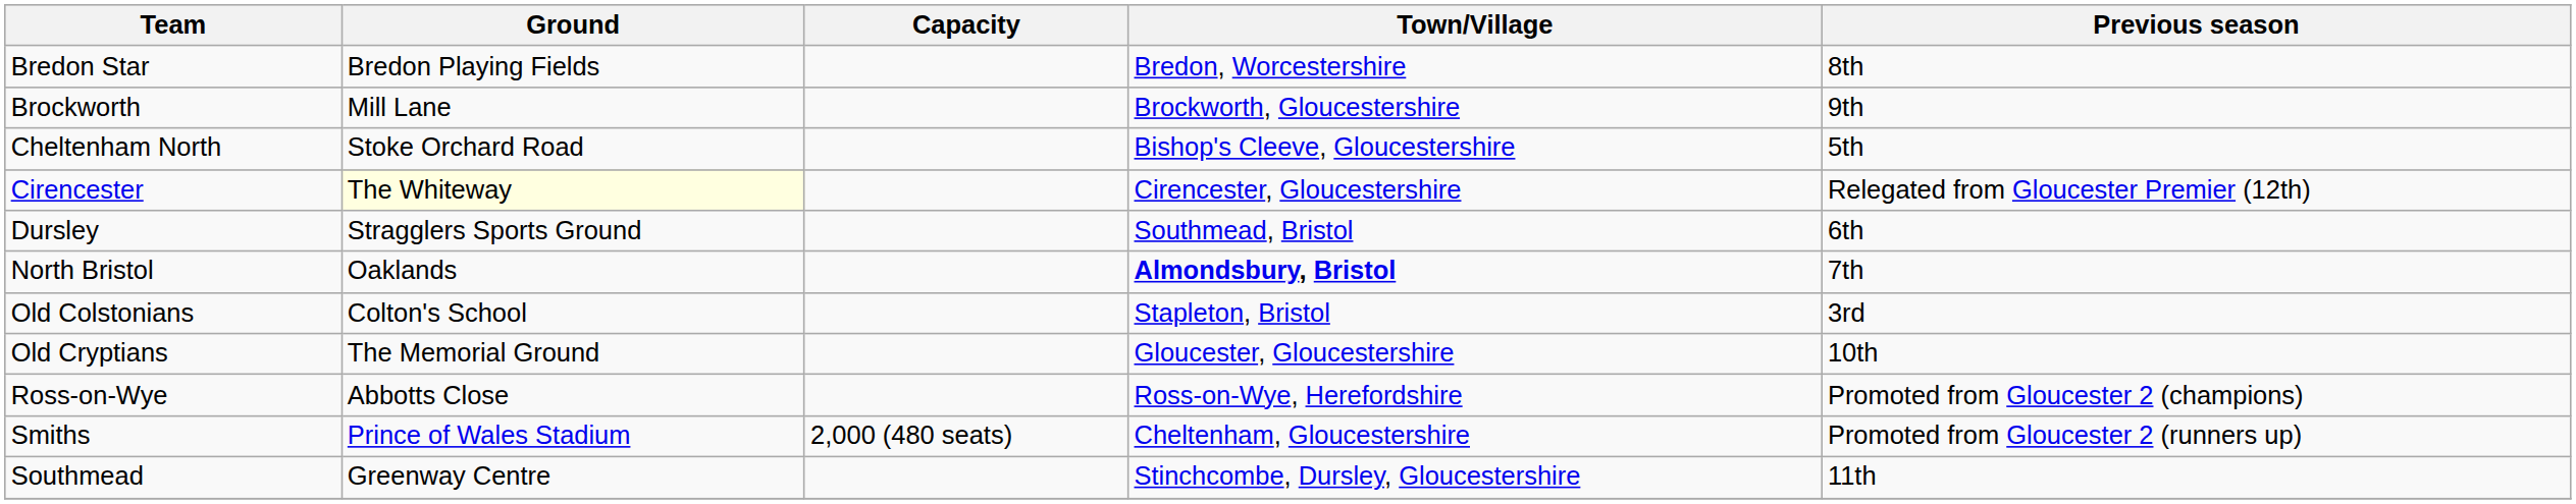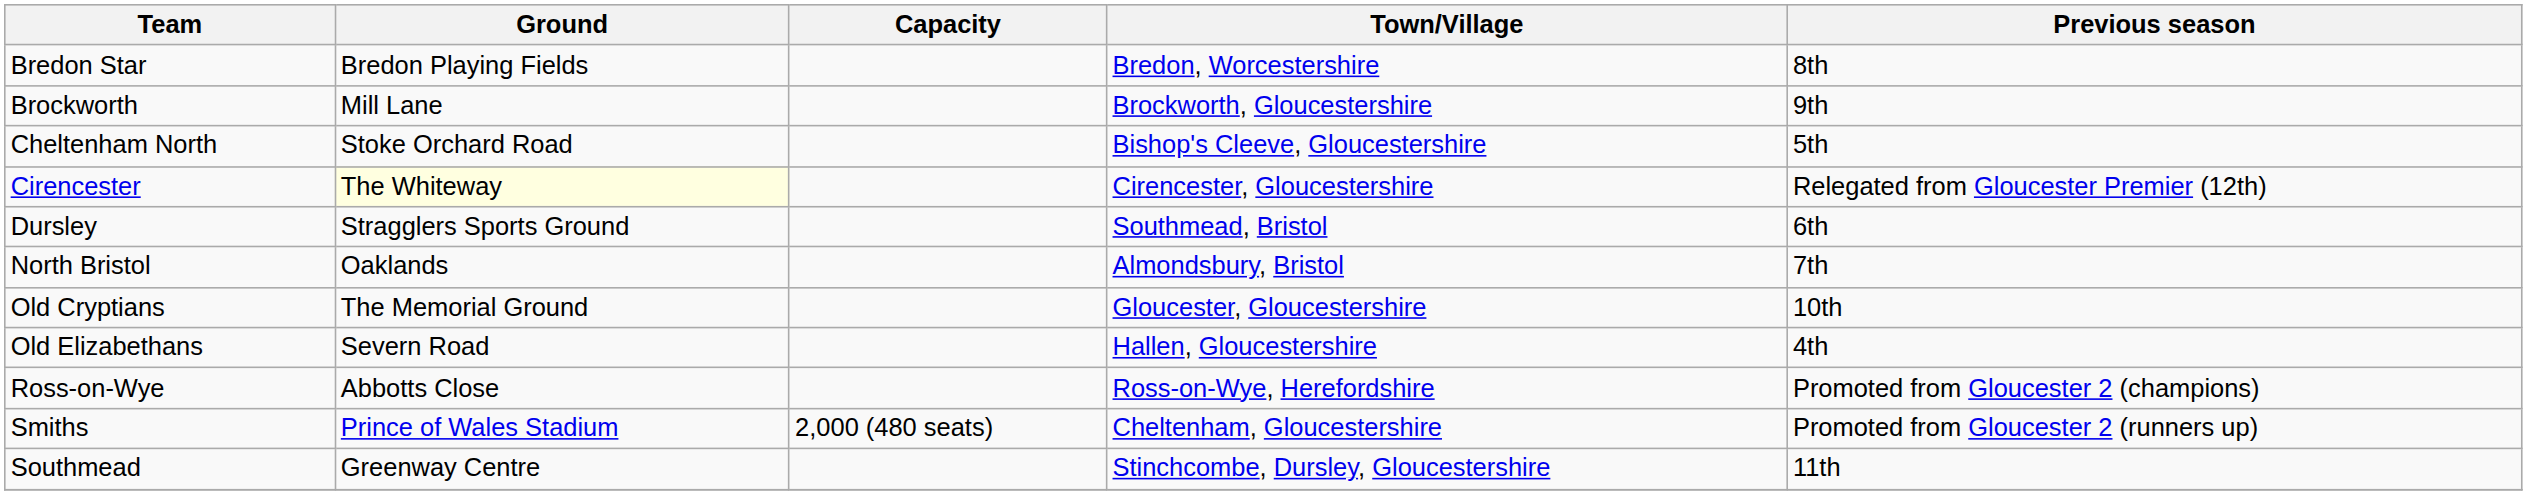North Bristol | Town/Village: bold -> normal
- row: Old Colstonians | Colton's School | Stapleton, Bristol | 3rd
+ row: Old Elizabethans | Severn Road | Hallen, Gloucestershire | 4th
